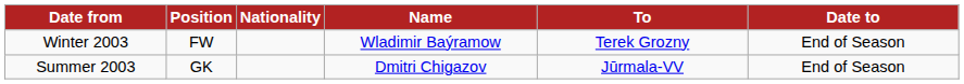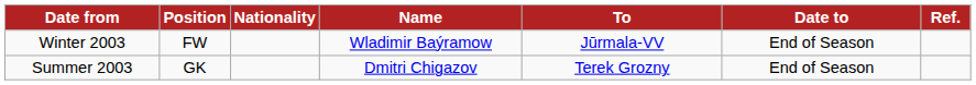+ column: Ref.
Winter 2003 | To: Terek Grozny -> Jūrmala-VV
Summer 2003 | To: Jūrmala-VV -> Terek Grozny
